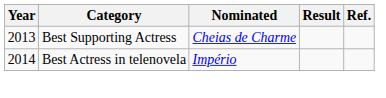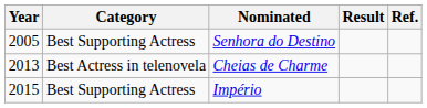+ row: 2005 | Best Supporting Actress | Senhora do Destino
Cheias de Charme | Category: Best Supporting Actress -> Best Actress in telenovela
Império | Year: 2014 -> 2015
Império | Category: Best Actress in telenovela -> Best Supporting Actress
